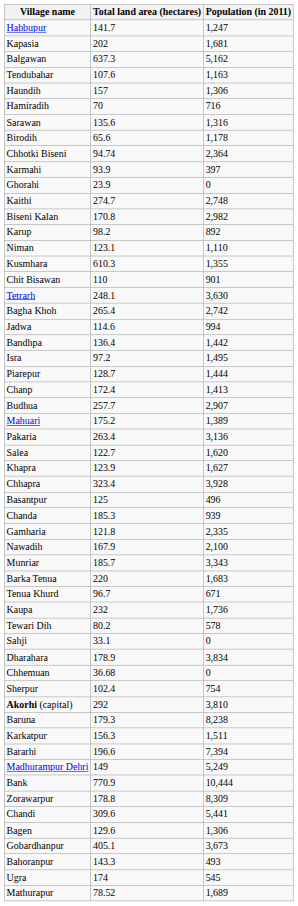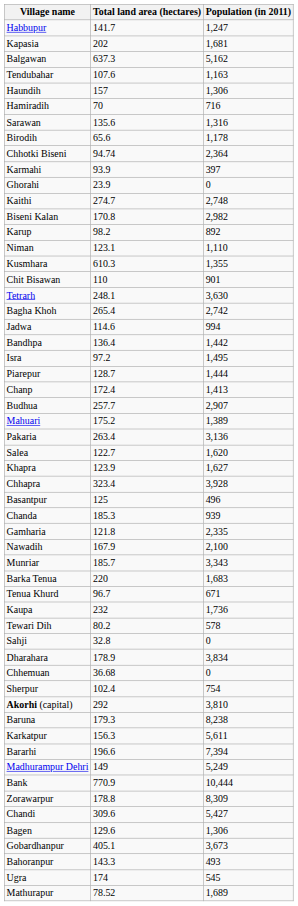Sahji | Total land area (hectares): 33.1 -> 32.8
Karkatpur | Population (in 2011): 1,511 -> 5,611
Chandi | Population (in 2011): 5,441 -> 5,427
